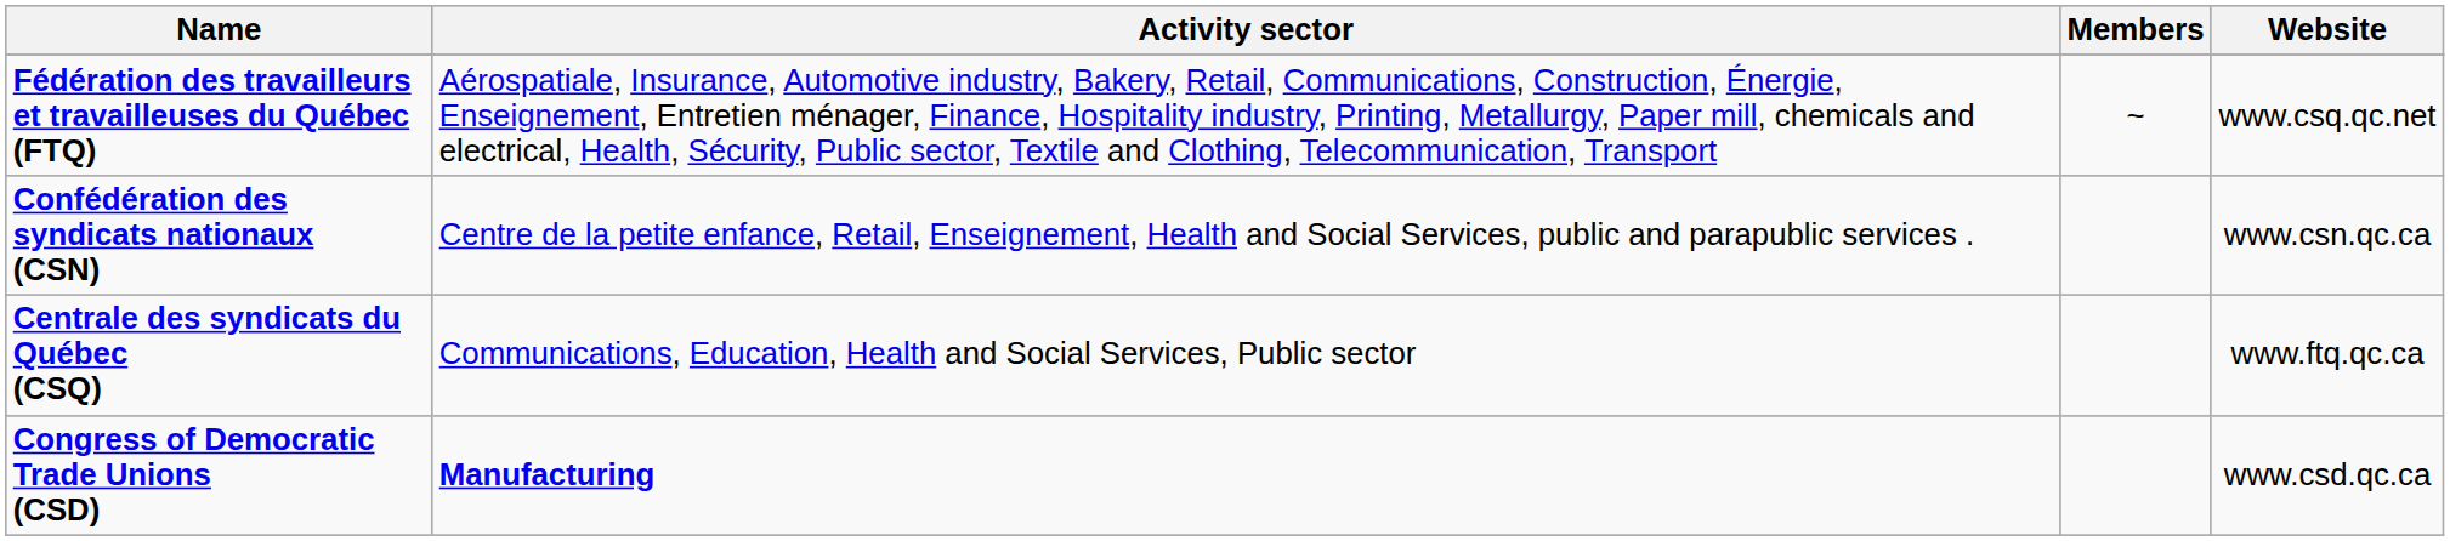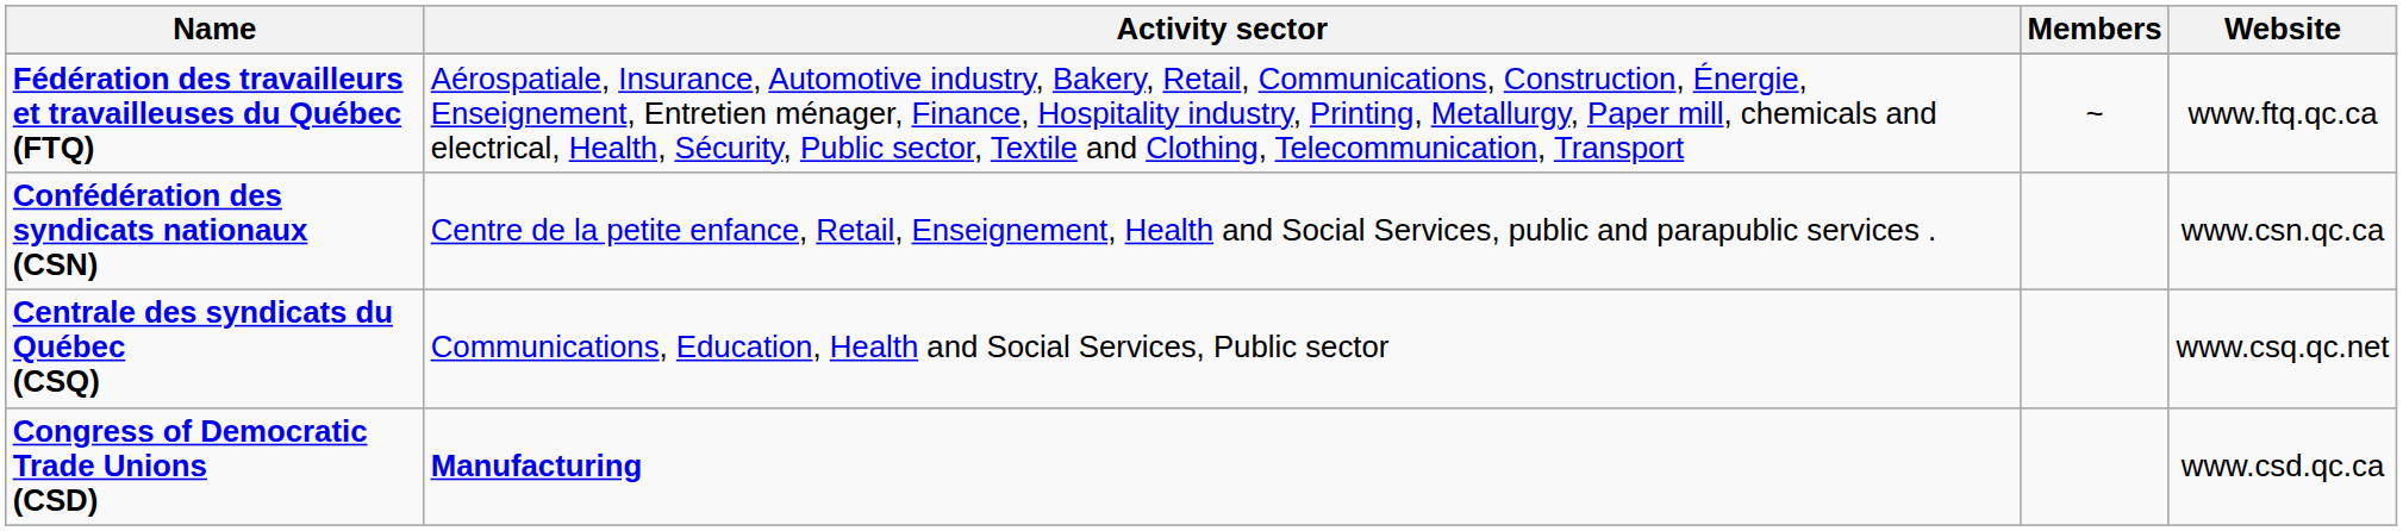Fédération des travailleurs et travailleuses du Québec (FTQ) | Website: www.csq.qc.net -> www.ftq.qc.ca
Centrale des syndicats du Québec (CSQ) | Website: www.ftq.qc.ca -> www.csq.qc.net
